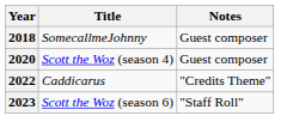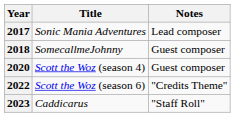+ row: 2017 | Sonic Mania Adventures | Lead composer
2022 | Title: Caddicarus -> Scott the Woz (season 6)
2023 | Title: Scott the Woz (season 6) -> Caddicarus
